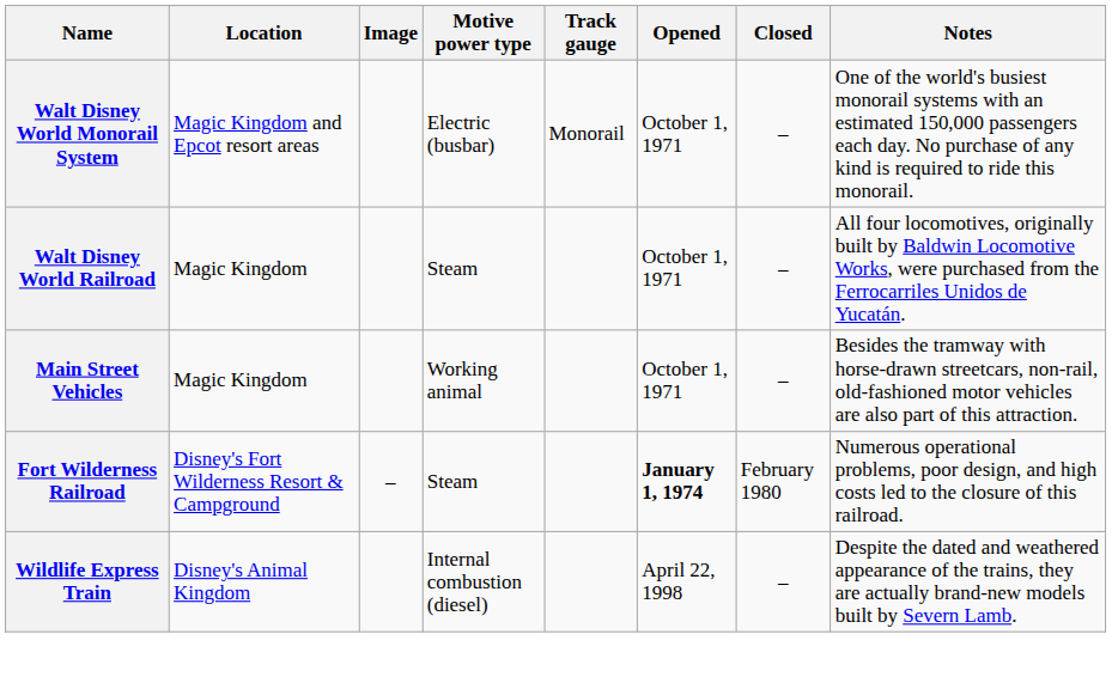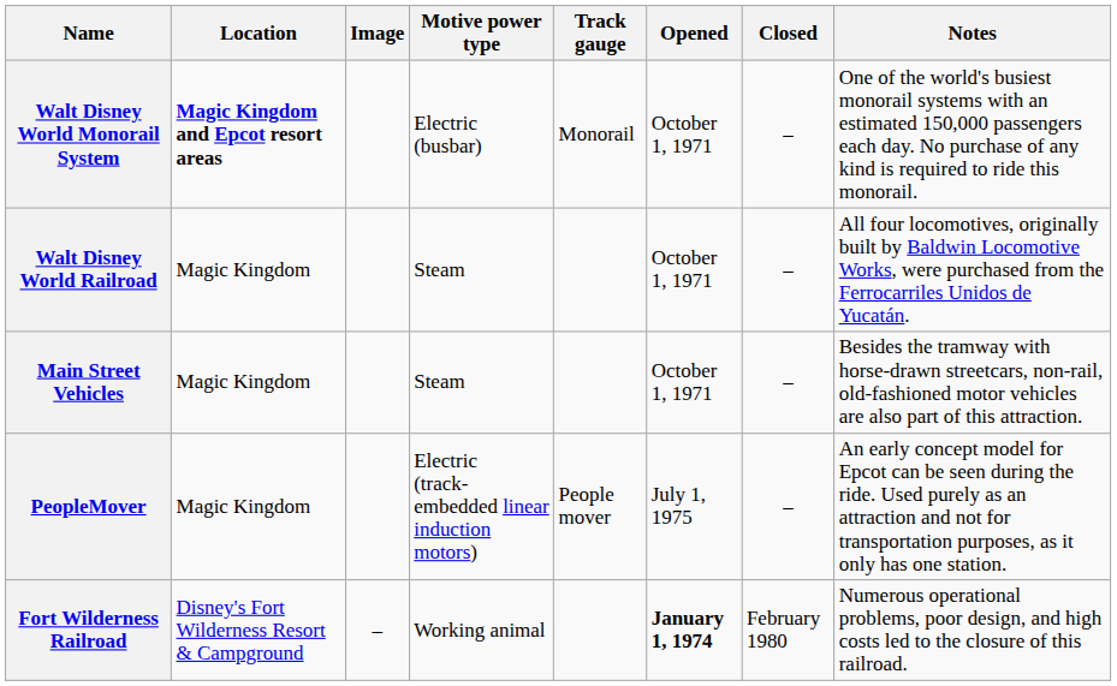Walt Disney World Monorail System | Location: normal -> bold
Main Street Vehicles | Motive power type: Working animal -> Steam
+ row: PeopleMover | Magic Kingdom | Electric (track-embedded linear induction motors) | People mover | July 1, 1975 | – | An early concept model for Epcot can be seen during the ride. Used purely as an attraction and not for transportation purposes, as it only has one station.
Fort Wilderness Railroad | Motive power type: Steam -> Working animal
- row: Wildlife Express Train | Disney's Animal Kingdom | Internal combustion (diesel) | April 22, 1998 | – | Despite the dated and weathered appearance of the trains, they are actually brand-new models built by Severn Lamb.
